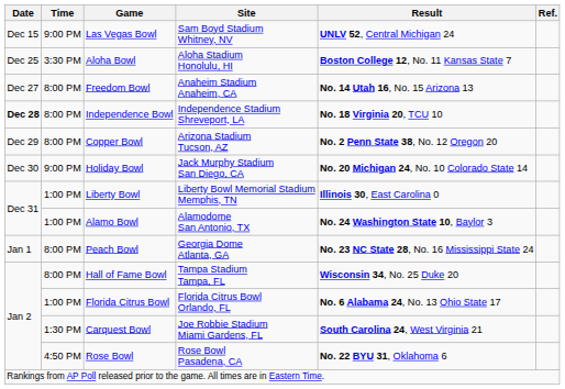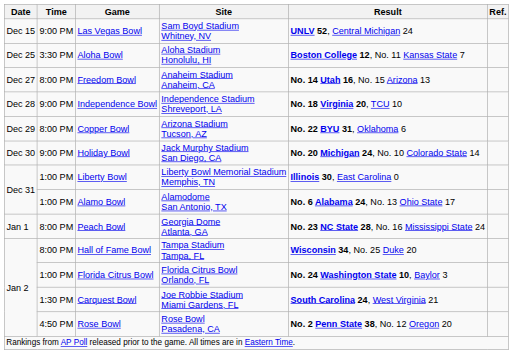Independence Bowl | Date: bold -> normal
Independence Bowl | Time: 8:00 PM -> 9:00 PM
Copper Bowl | Result: No. 2 Penn State 38, No. 12 Oregon 20 -> No. 22 BYU 31, Oklahoma 6
Alamo Bowl | Result: No. 24 Washington State 10, Baylor 3 -> No. 6 Alabama 24, No. 13 Ohio State 17
Florida Citrus Bowl | Result: No. 6 Alabama 24, No. 13 Ohio State 17 -> No. 24 Washington State 10, Baylor 3
Rose Bowl | Result: No. 22 BYU 31, Oklahoma 6 -> No. 2 Penn State 38, No. 12 Oregon 20
